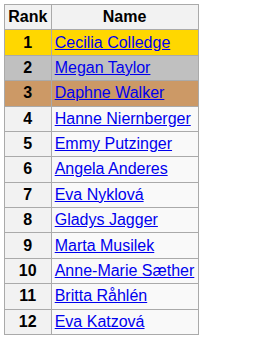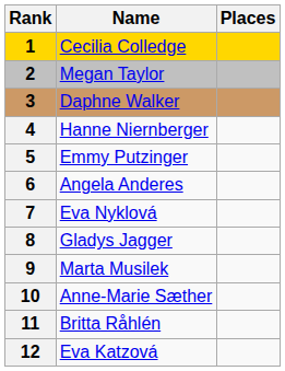+ column: Places
